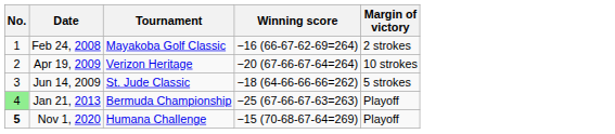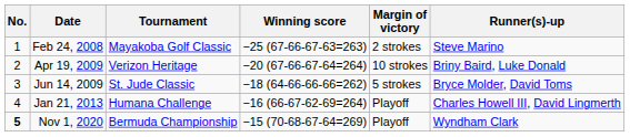+ column: Runner(s)-up | Steve Marino | Briny Baird, Luke Donald | Bryce Molder, David Toms | Charles Howell III, David Lingmerth | Wyndham Clark
Feb 24, 2008 | Winning score: −16 (66-67-62-69=264) -> −25 (67-66-67-63=263)
Jan 21, 2013 | No.: lightgreen background -> no background
Jan 21, 2013 | Tournament: Bermuda Championship -> Humana Challenge
Jan 21, 2013 | Winning score: −25 (67-66-67-63=263) -> −16 (66-67-62-69=264)
Nov 1, 2020 | Tournament: Humana Challenge -> Bermuda Championship
